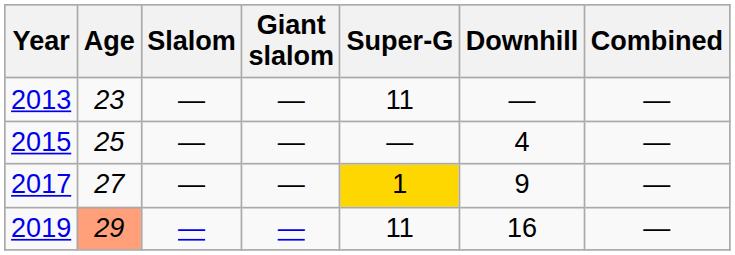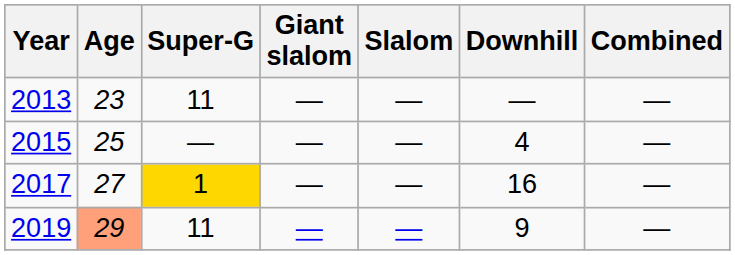columns swapped: Slalom <-> Super-G
2017 | Downhill: 9 -> 16
2019 | Downhill: 16 -> 9
